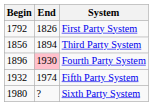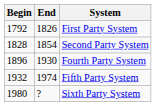+ row: 1828 | 1854 | Second Party System
- row: 1856 | 1894 | Third Party System
Fourth Party System | End: pink background -> no background
